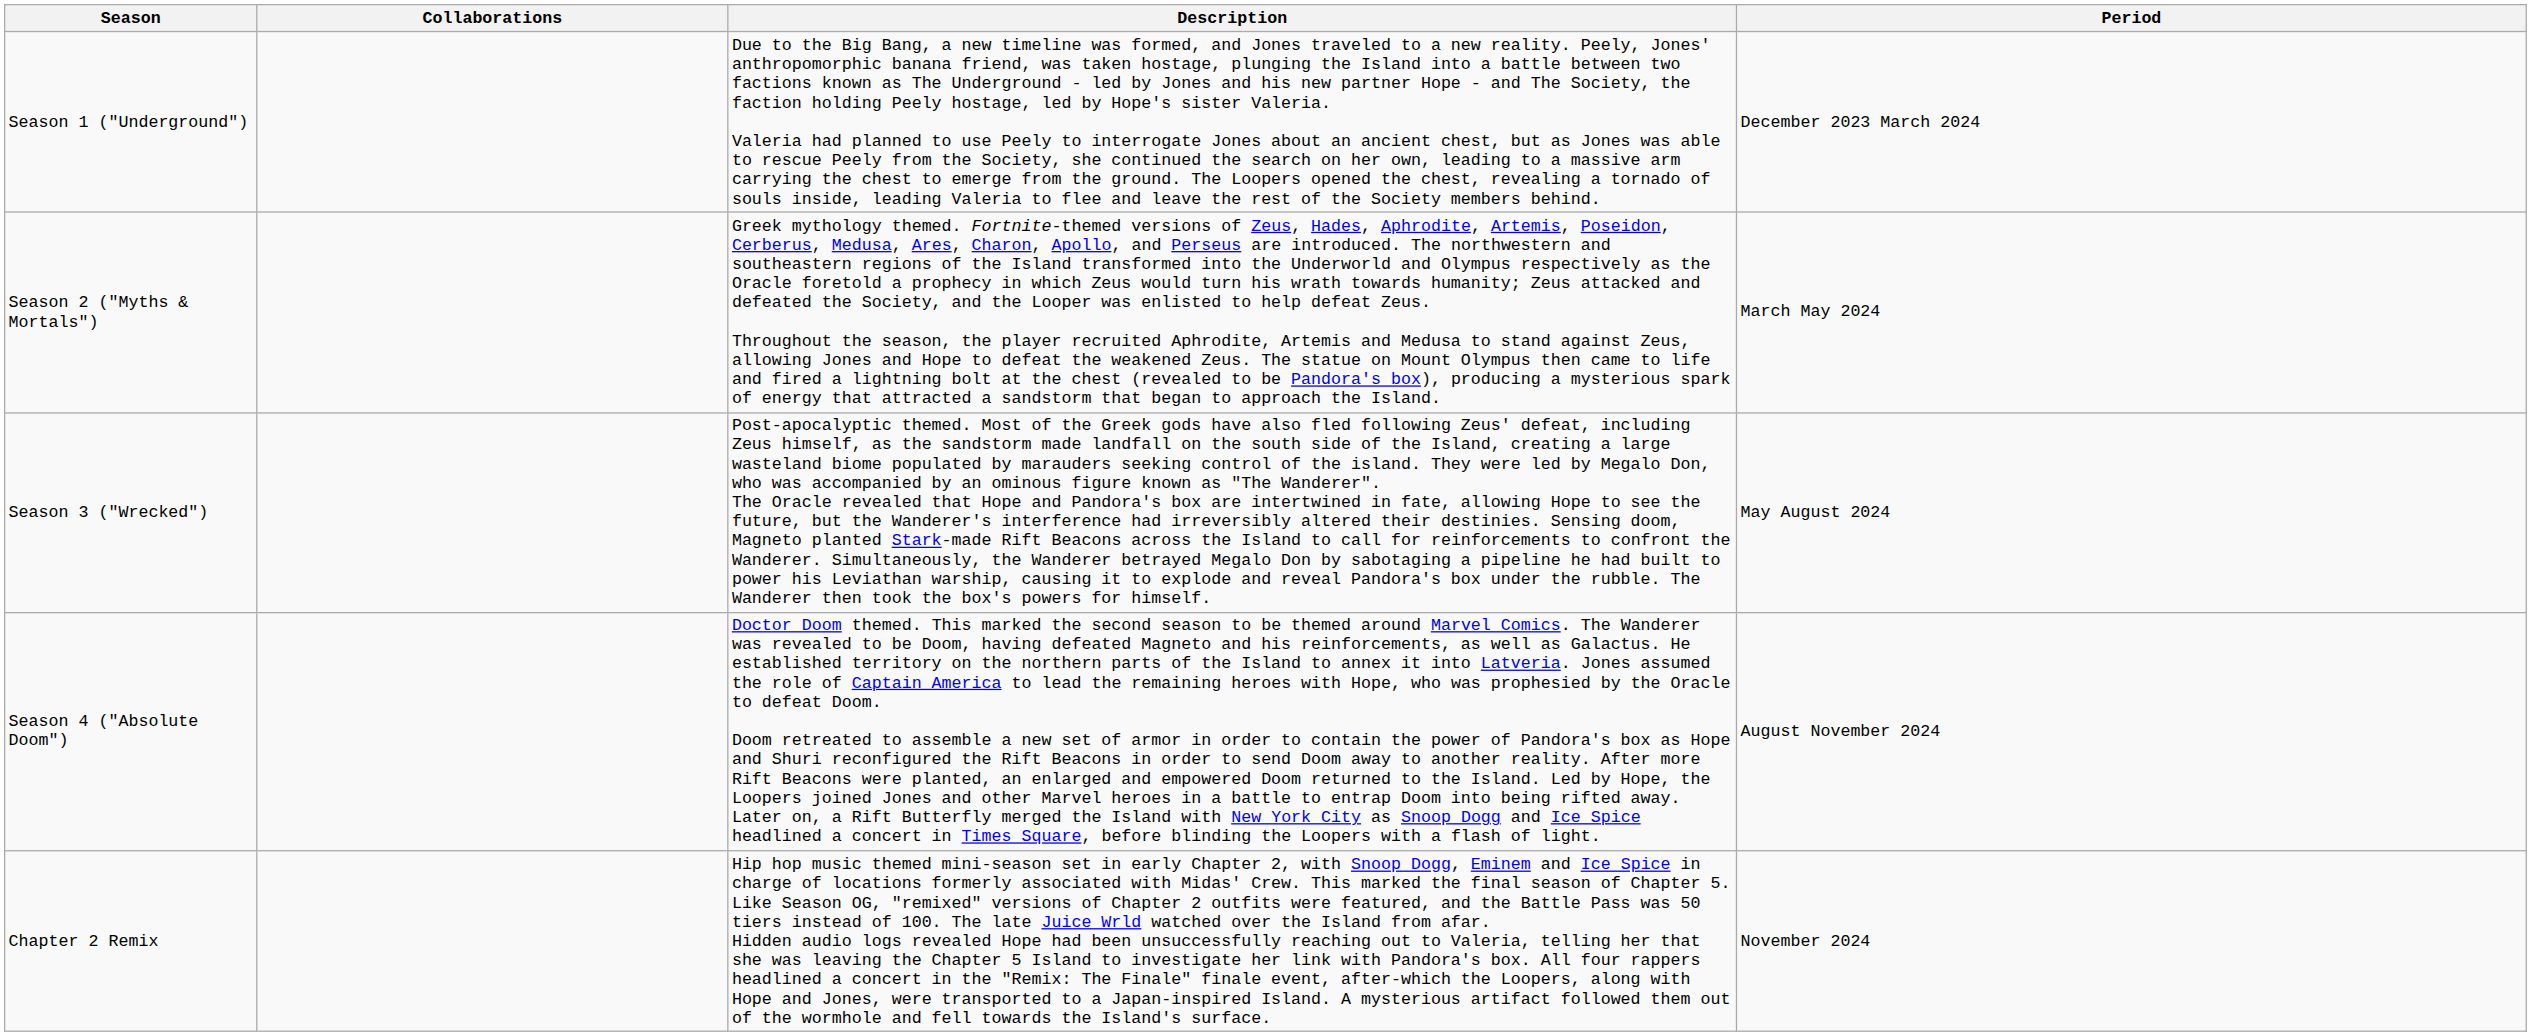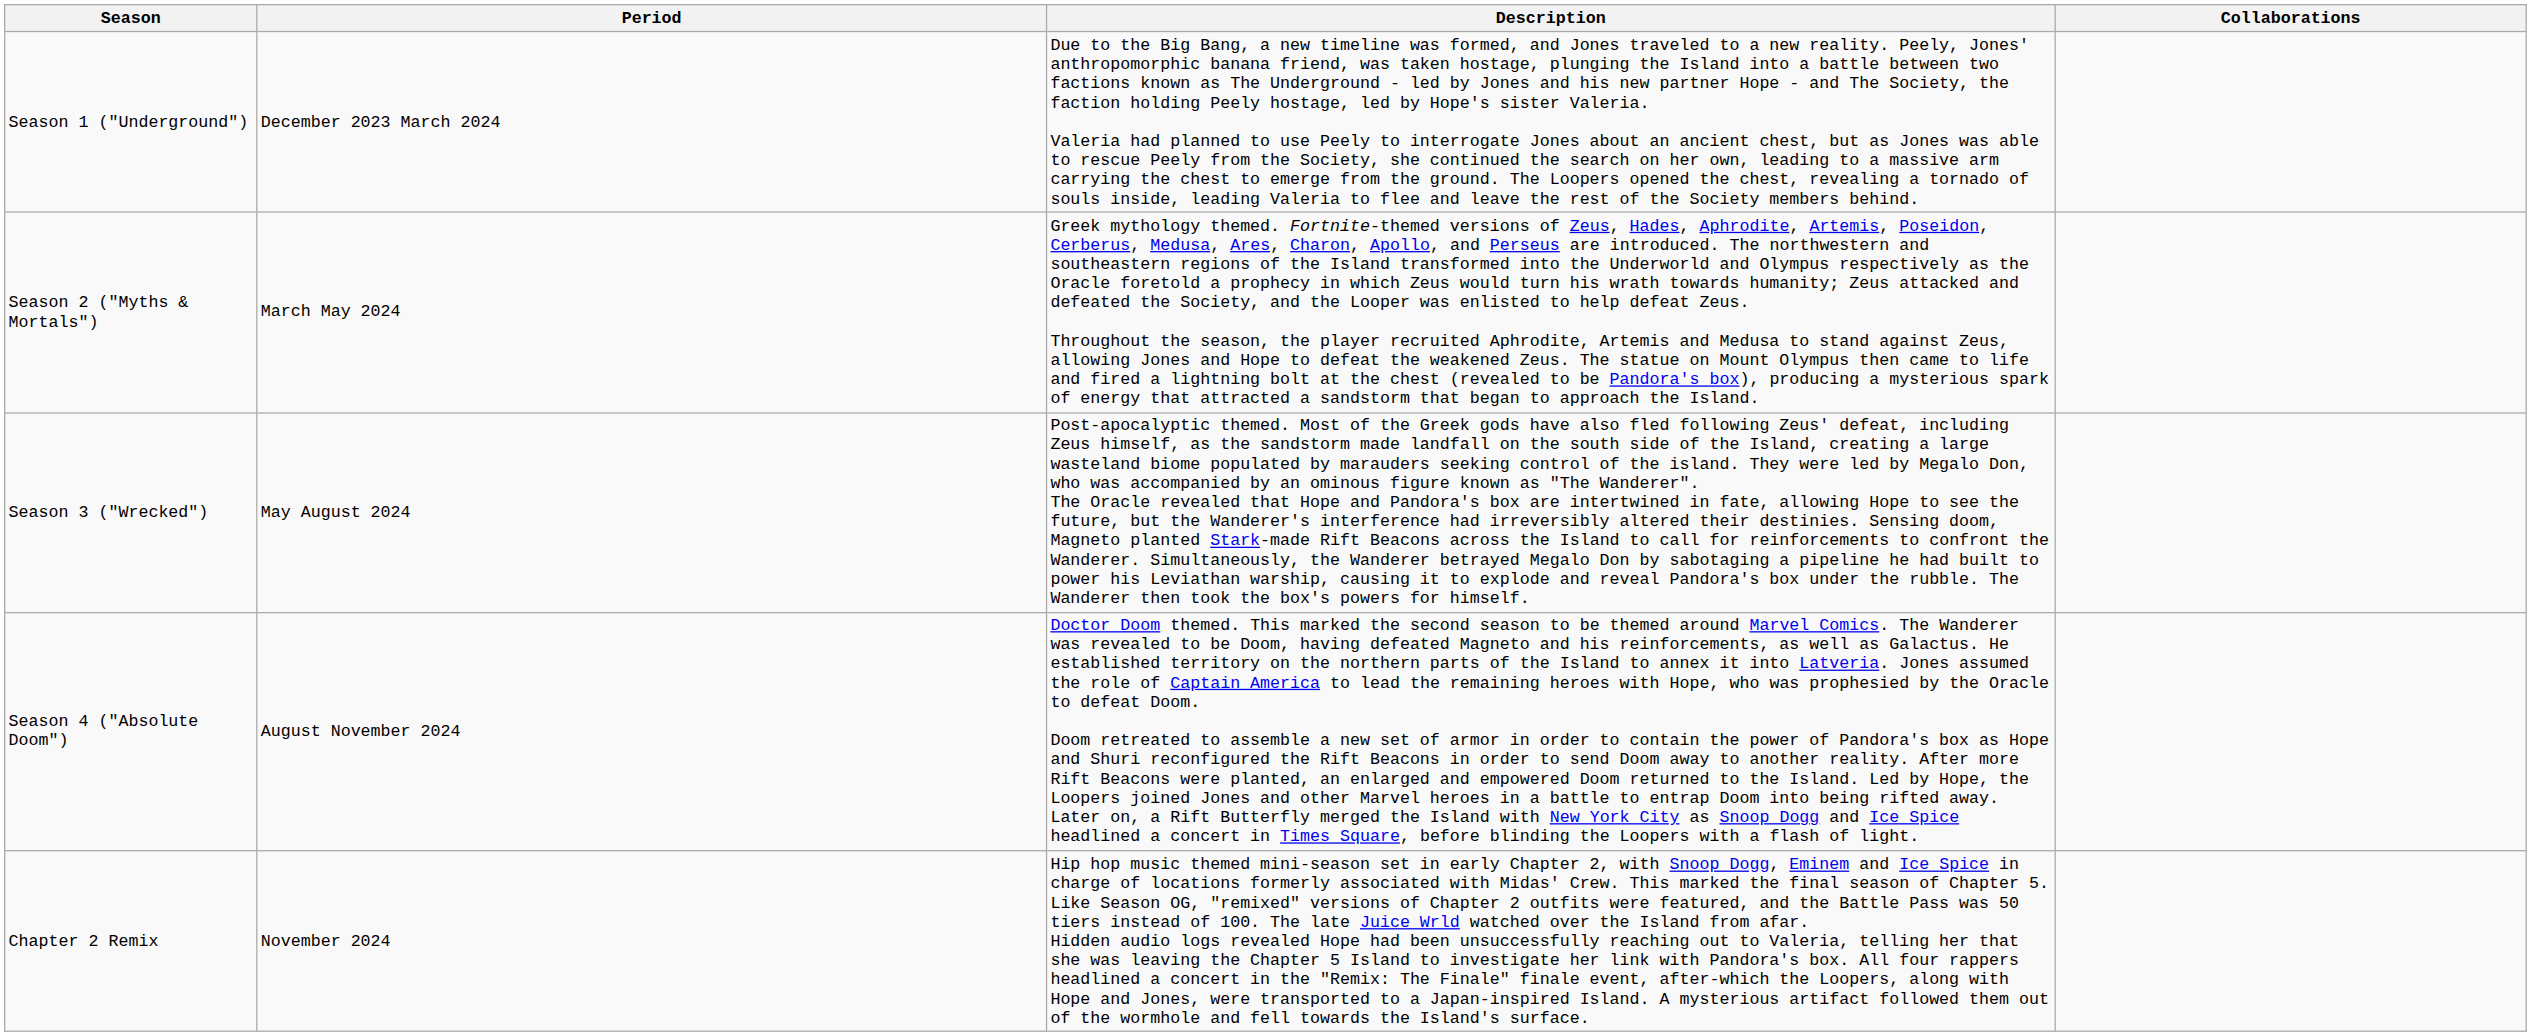columns swapped: Period <-> Collaborations
